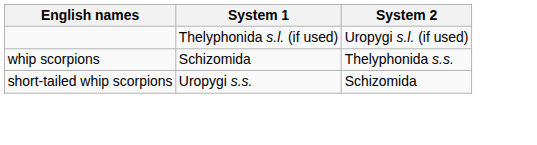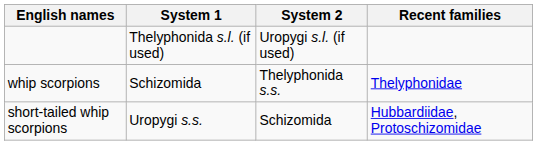+ column: Recent families | Thelyphonidae | Hubbardiidae, Protoschizomidae
